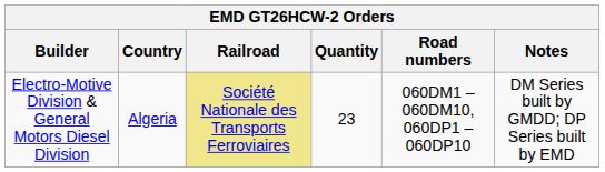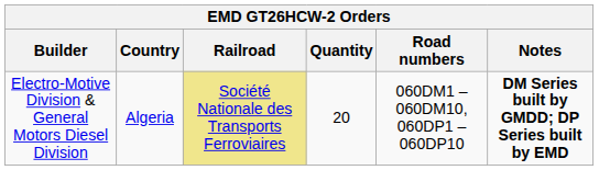Electro-Motive Division & General Motors Diesel Division | Quantity: 23 -> 20
Electro-Motive Division & General Motors Diesel Division | Notes: normal -> bold
